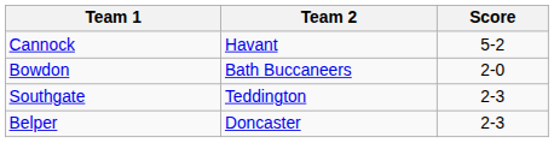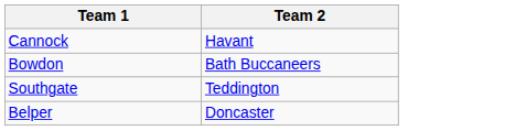- column: Score | 5-2 | 2-0 | 2-3 | 2-3
